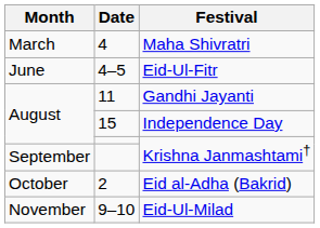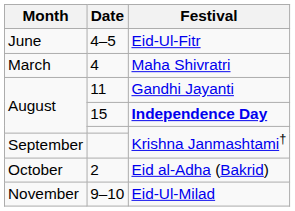rows swapped: 4 <-> 4–5
15 | Festival: normal -> bold
